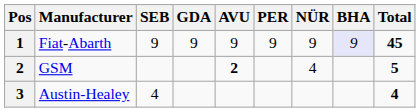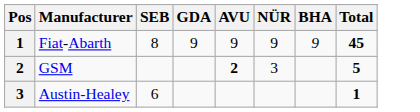- column: PER | 9
Fiat-Abarth | SEB: 9 -> 8
Fiat-Abarth | BHA: lavender background -> no background
GSM | NÜR: 4 -> 3
Austin-Healey | SEB: 4 -> 6
Austin-Healey | Total: 4 -> 1
